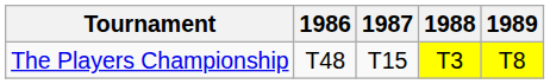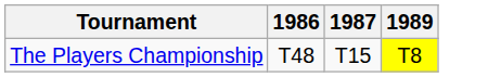- column: 1988 | T3
